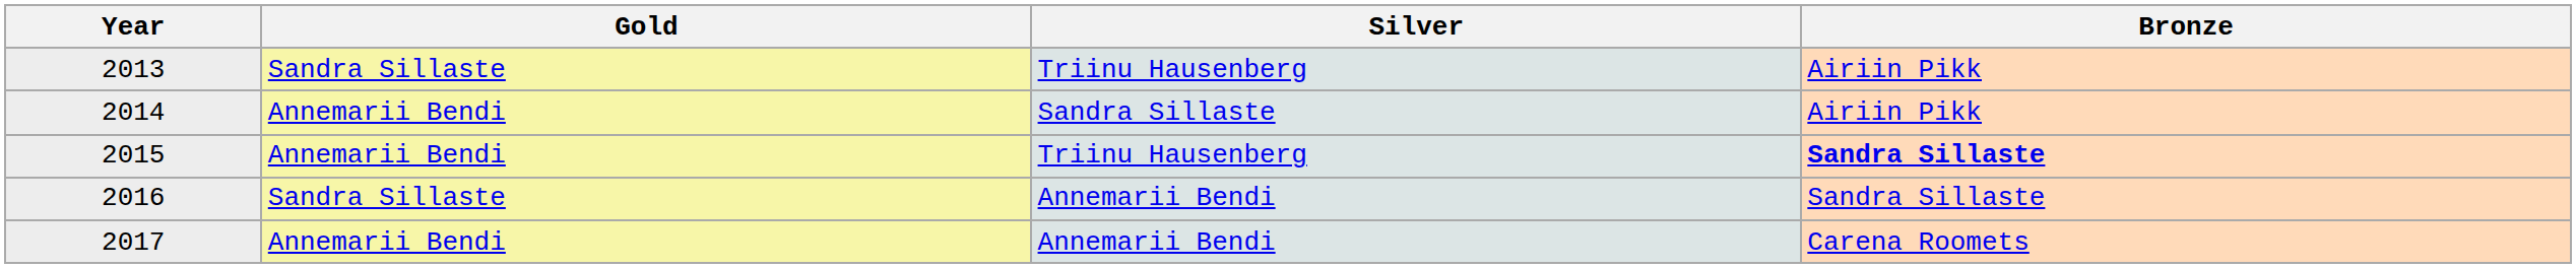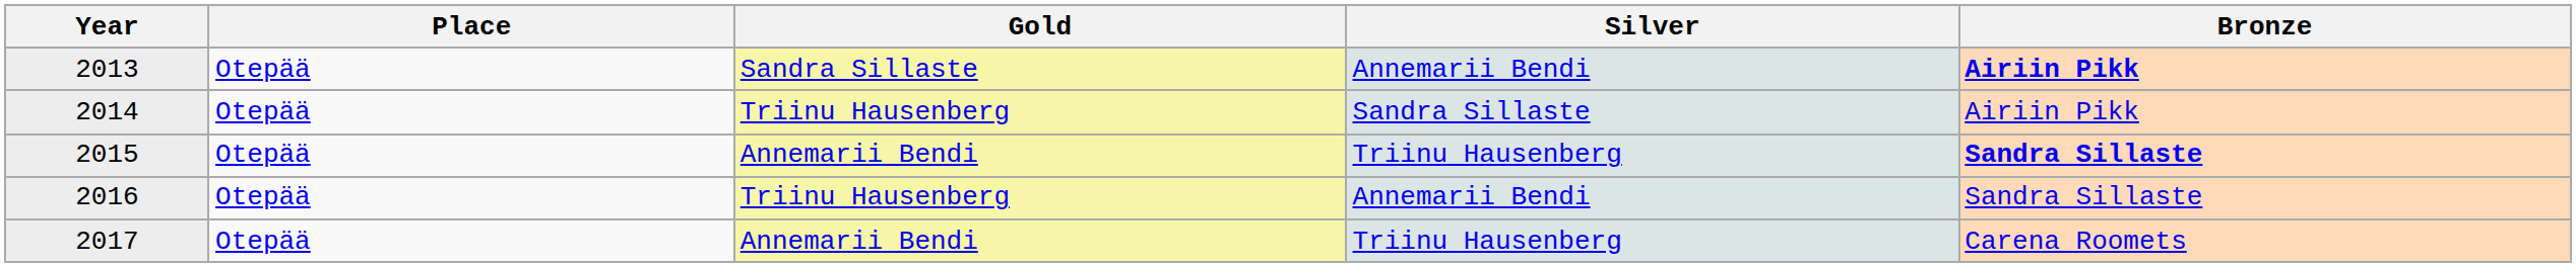+ column: Place | Otepää | Otepää | Otepää | Otepää | Otepää
2013 | Silver: Triinu Hausenberg -> Annemarii Bendi
2013 | Bronze: normal -> bold
2014 | Gold: Annemarii Bendi -> Triinu Hausenberg
2016 | Gold: Sandra Sillaste -> Triinu Hausenberg
2017 | Silver: Annemarii Bendi -> Triinu Hausenberg
